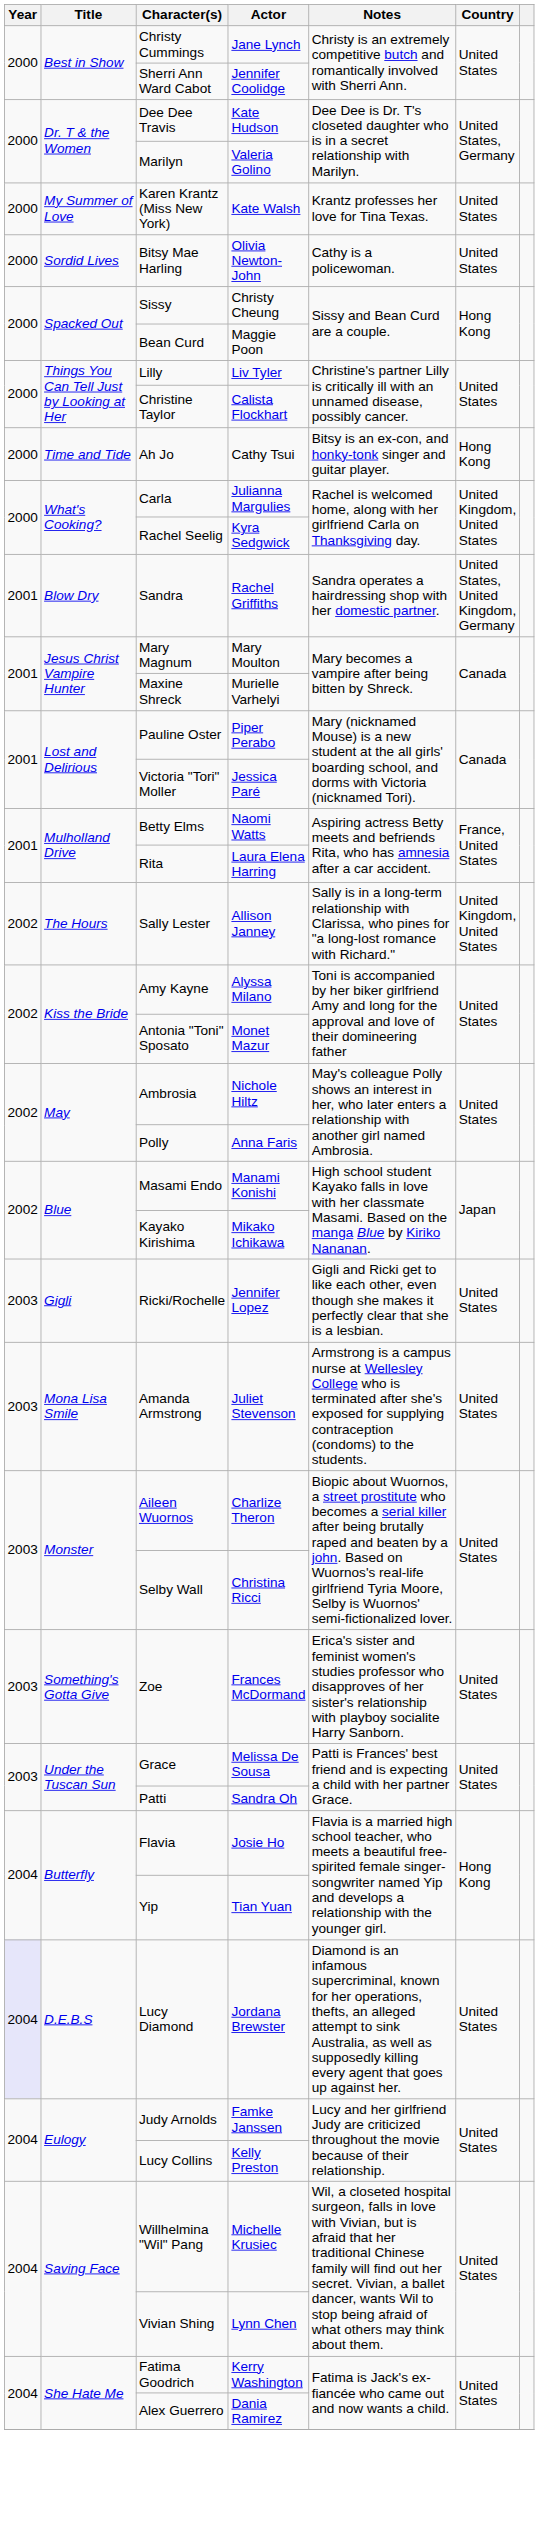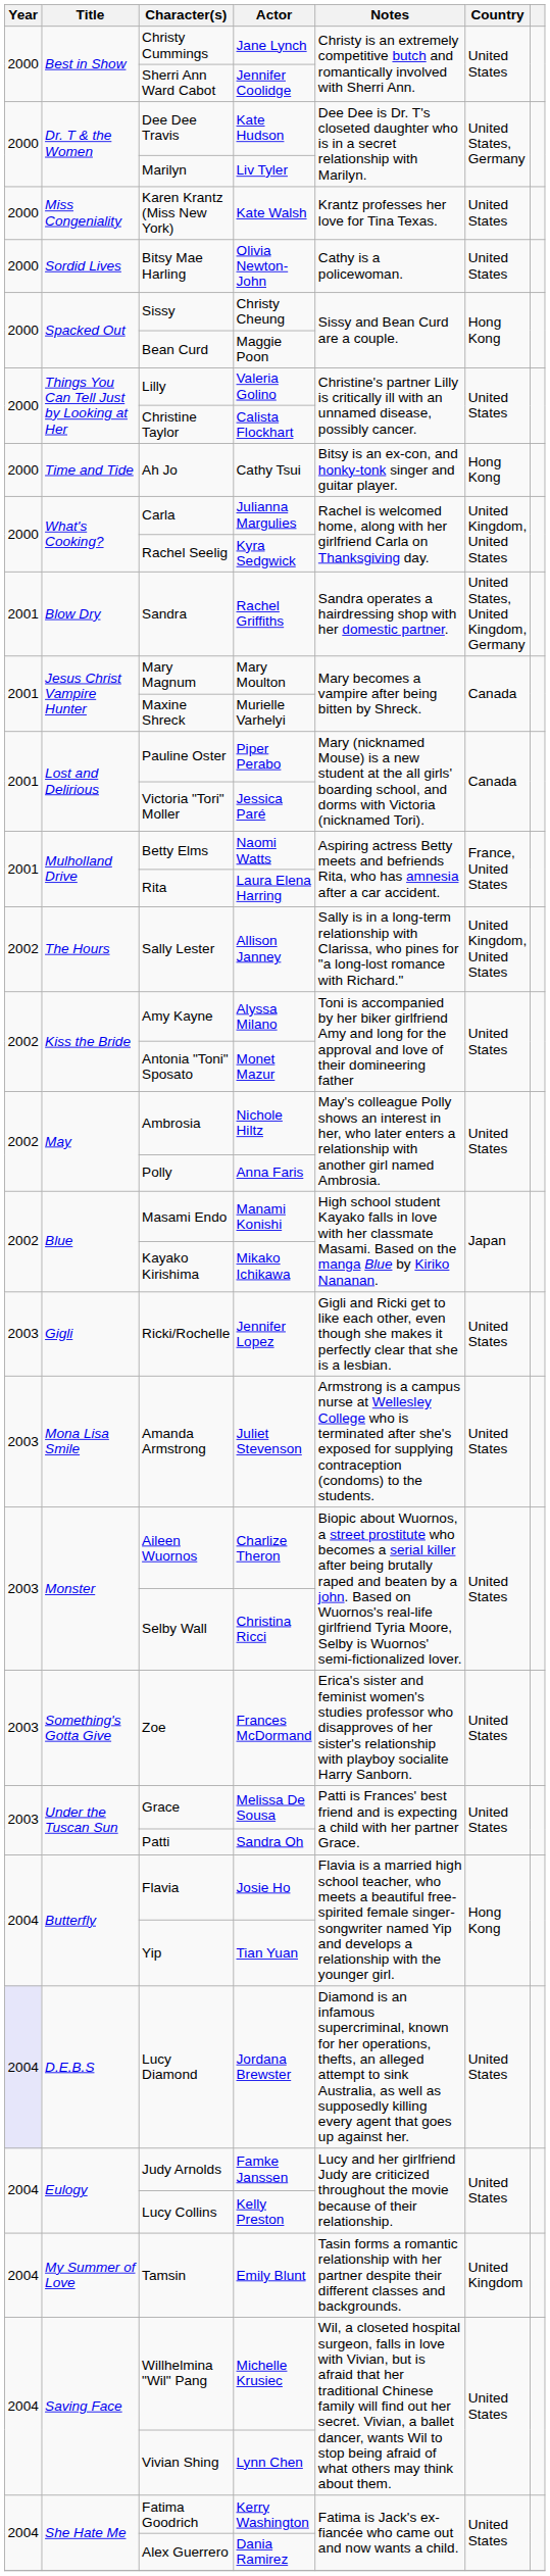Marilyn | Actor: Valeria Golino -> Liv Tyler
Karen Krantz (Miss New York) | Title: My Summer of Love -> Miss Congeniality
Lilly | Actor: Liv Tyler -> Valeria Golino
+ row: 2004 | My Summer of Love | Tamsin | Emily Blunt | Tasin forms a romantic relationship with her partner despite their different classes and backgrounds. | United Kingdom
